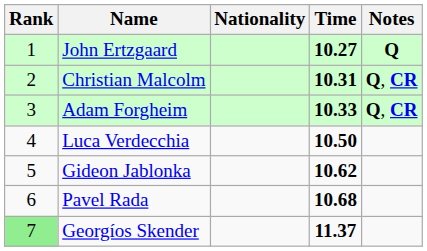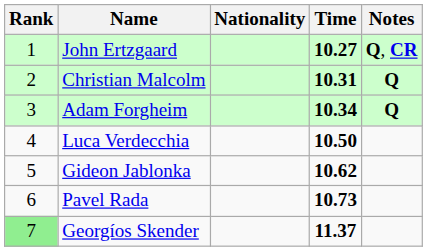John Ertzgaard | Notes: Q -> Q, CR
Christian Malcolm | Notes: Q, CR -> Q
Adam Forgheim | Time: 10.33 -> 10.34
Adam Forgheim | Notes: Q, CR -> Q
Pavel Rada | Time: 10.68 -> 10.73
